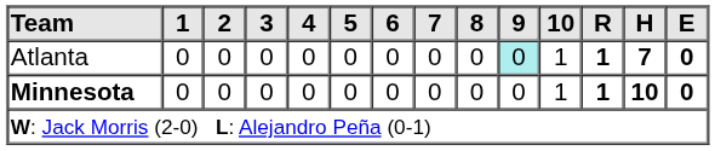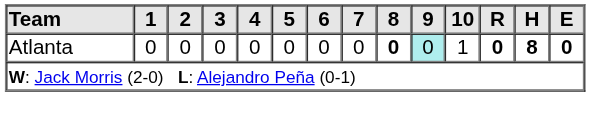Atlanta | 8: normal -> bold
Atlanta | R: 1 -> 0
Atlanta | H: 7 -> 8
- row: Minnesota | 0 | 0 | 0 | 0 | 0 | 0 | 0 | 0 | 0 | 1 | 1 | 10 | 0
